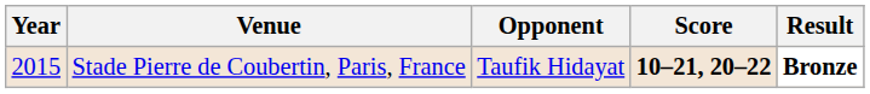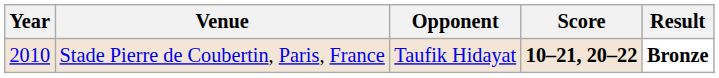Stade Pierre de Coubertin, Paris, France | Year: 2015 -> 2010
